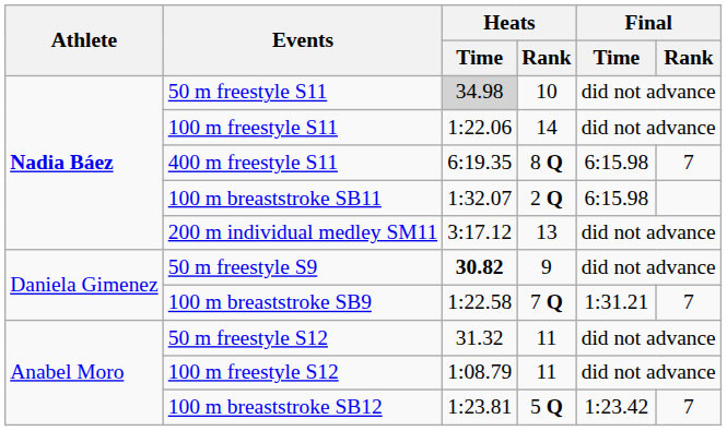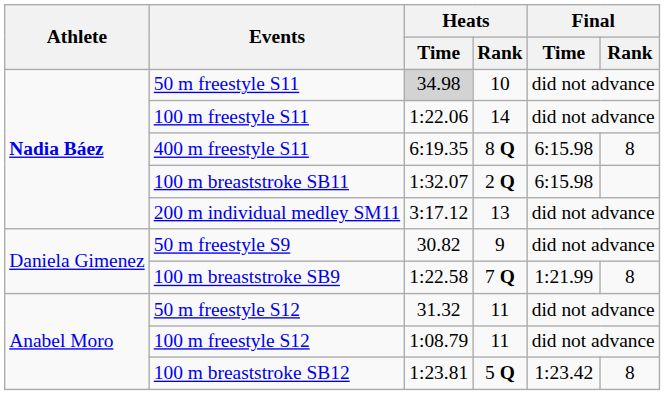400 m freestyle S11 | Final / Rank: 7 -> 8
50 m freestyle S9 | Heats / Time: bold -> normal
100 m breaststroke SB9 | Final / Time: 1:31.21 -> 1:21.99
100 m breaststroke SB9 | Final / Rank: 7 -> 8
100 m breaststroke SB12 | Final / Rank: 7 -> 8
